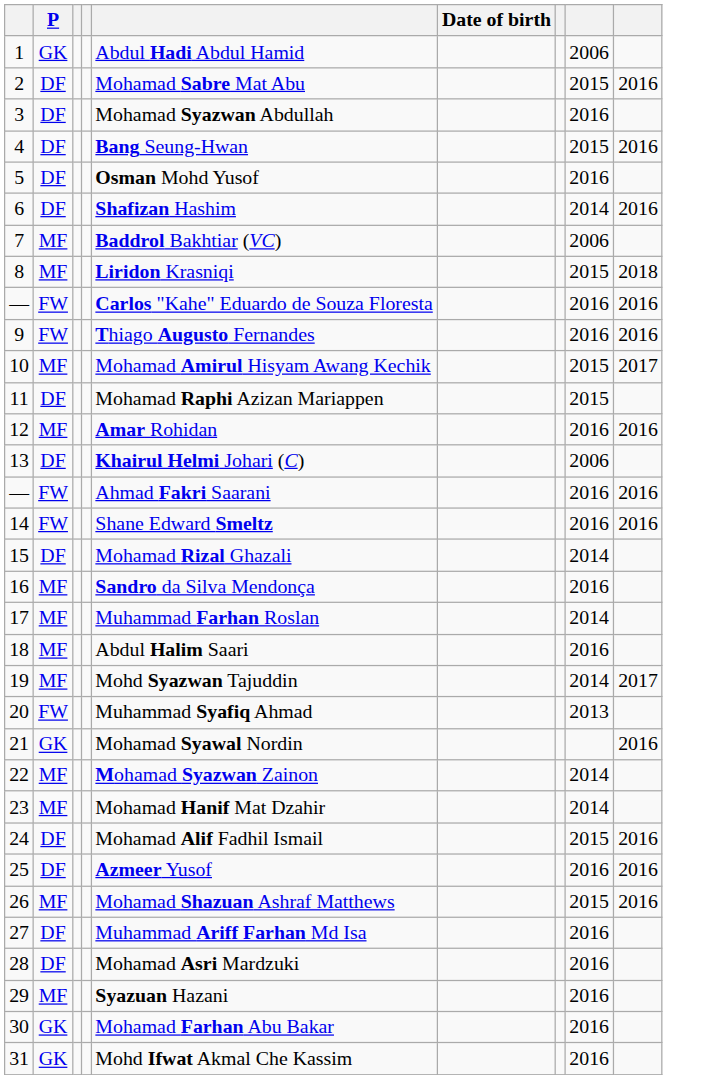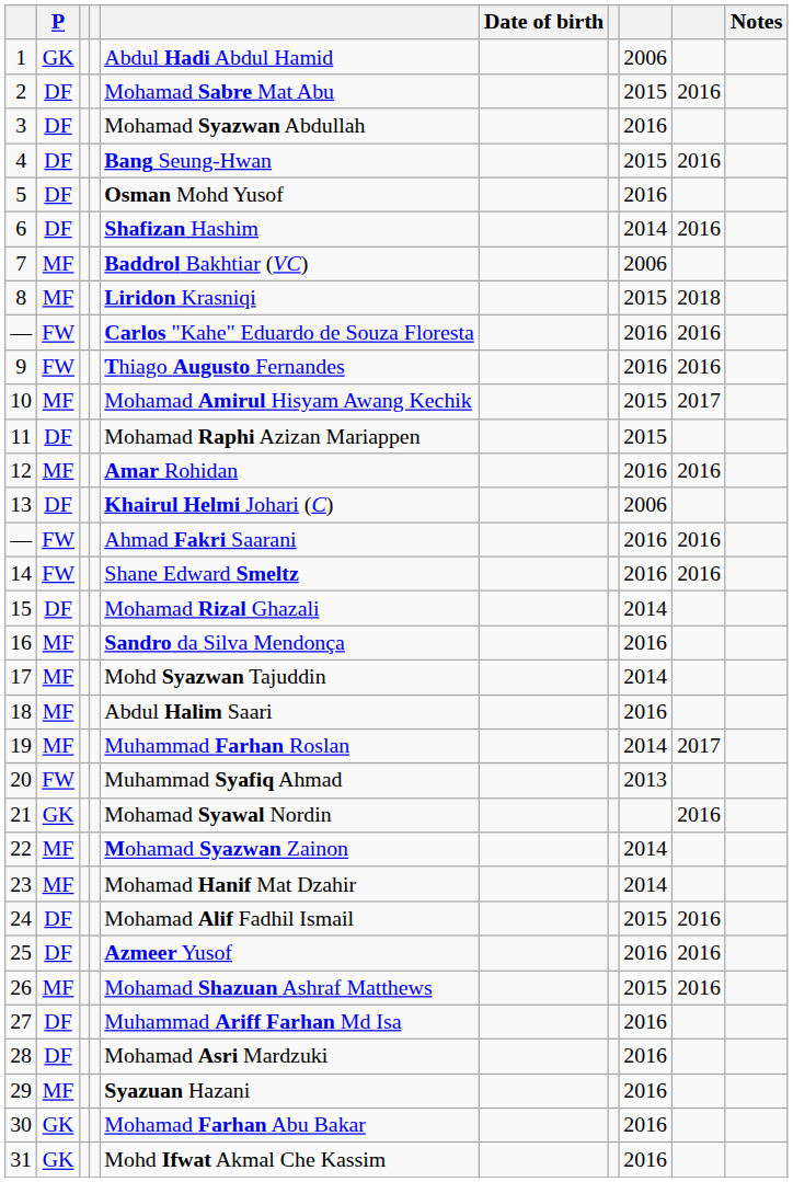+ column: Notes
17 | column 5: Muhammad Farhan Roslan -> Mohd Syazwan Tajuddin
19 | column 5: Mohd Syazwan Tajuddin -> Muhammad Farhan Roslan
